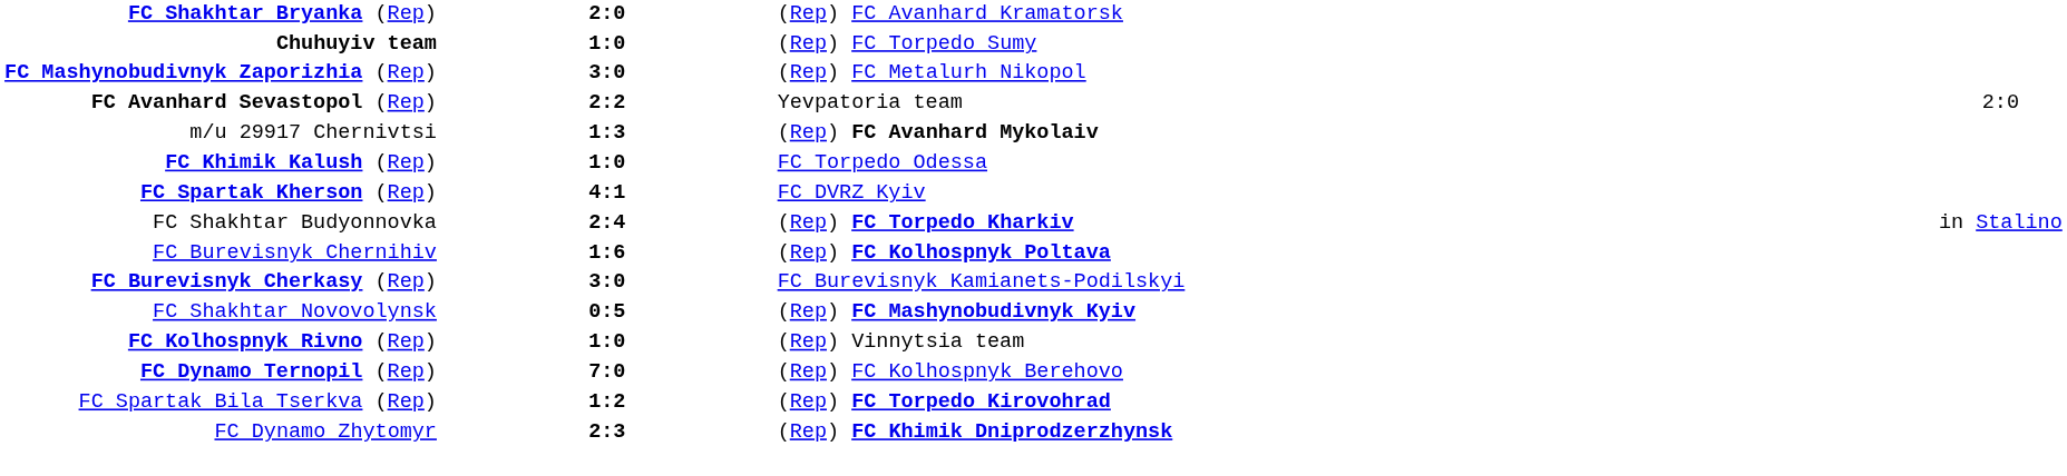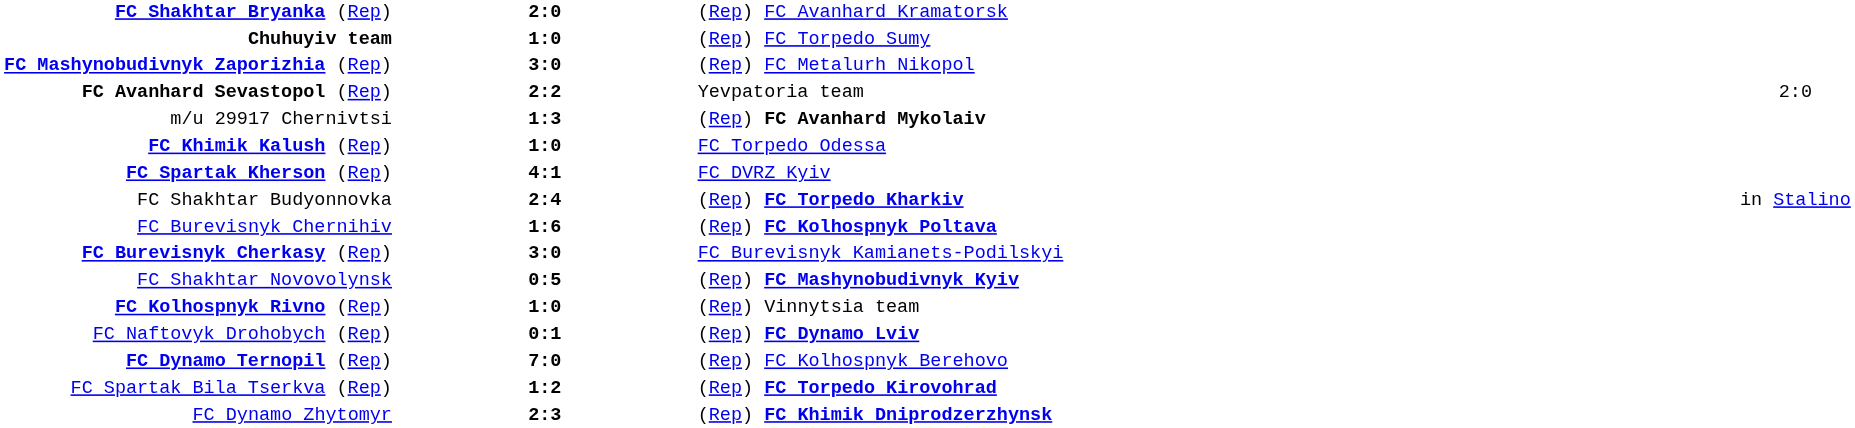+ row: FC Naftovyk Drohobych (Rep) | 0:1 | (Rep) FC Dynamo Lviv
